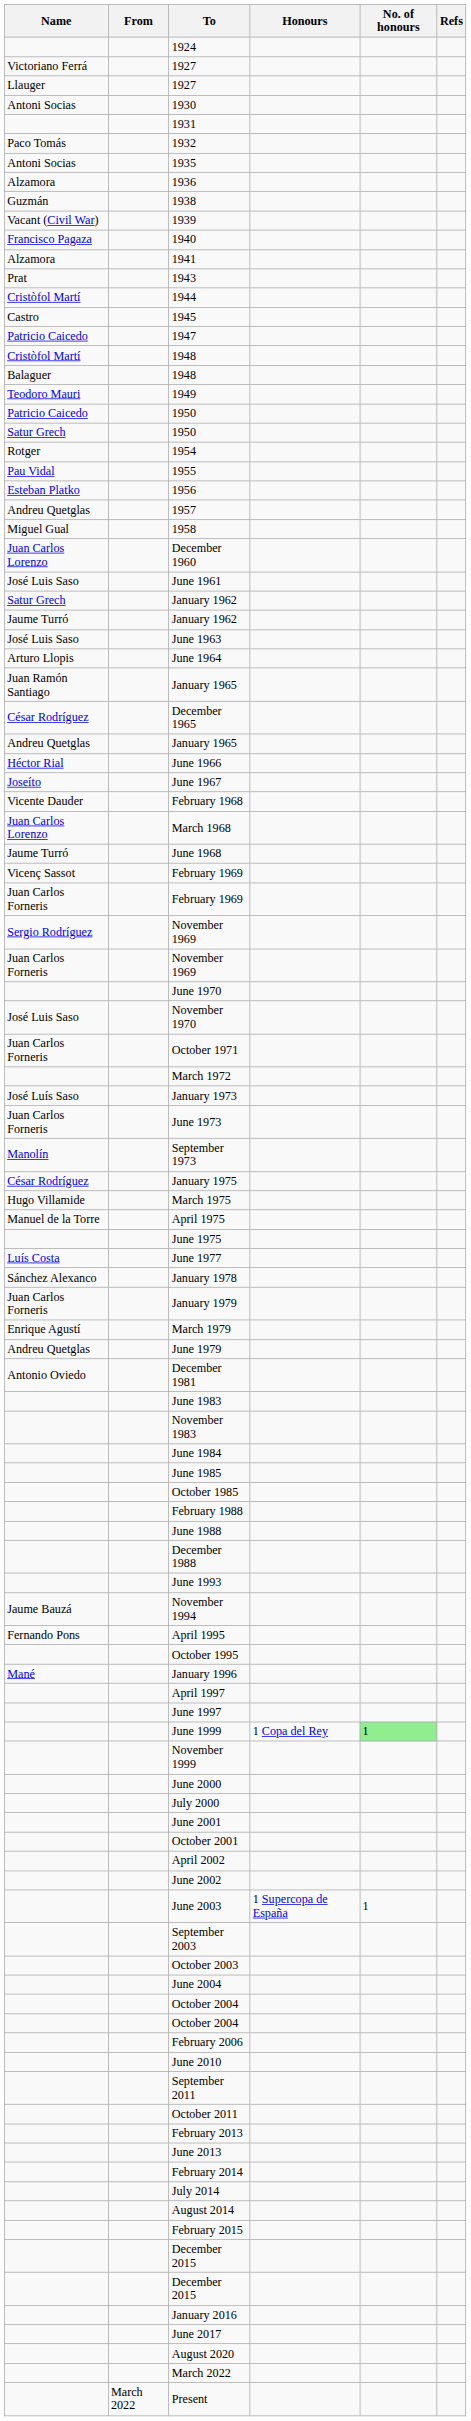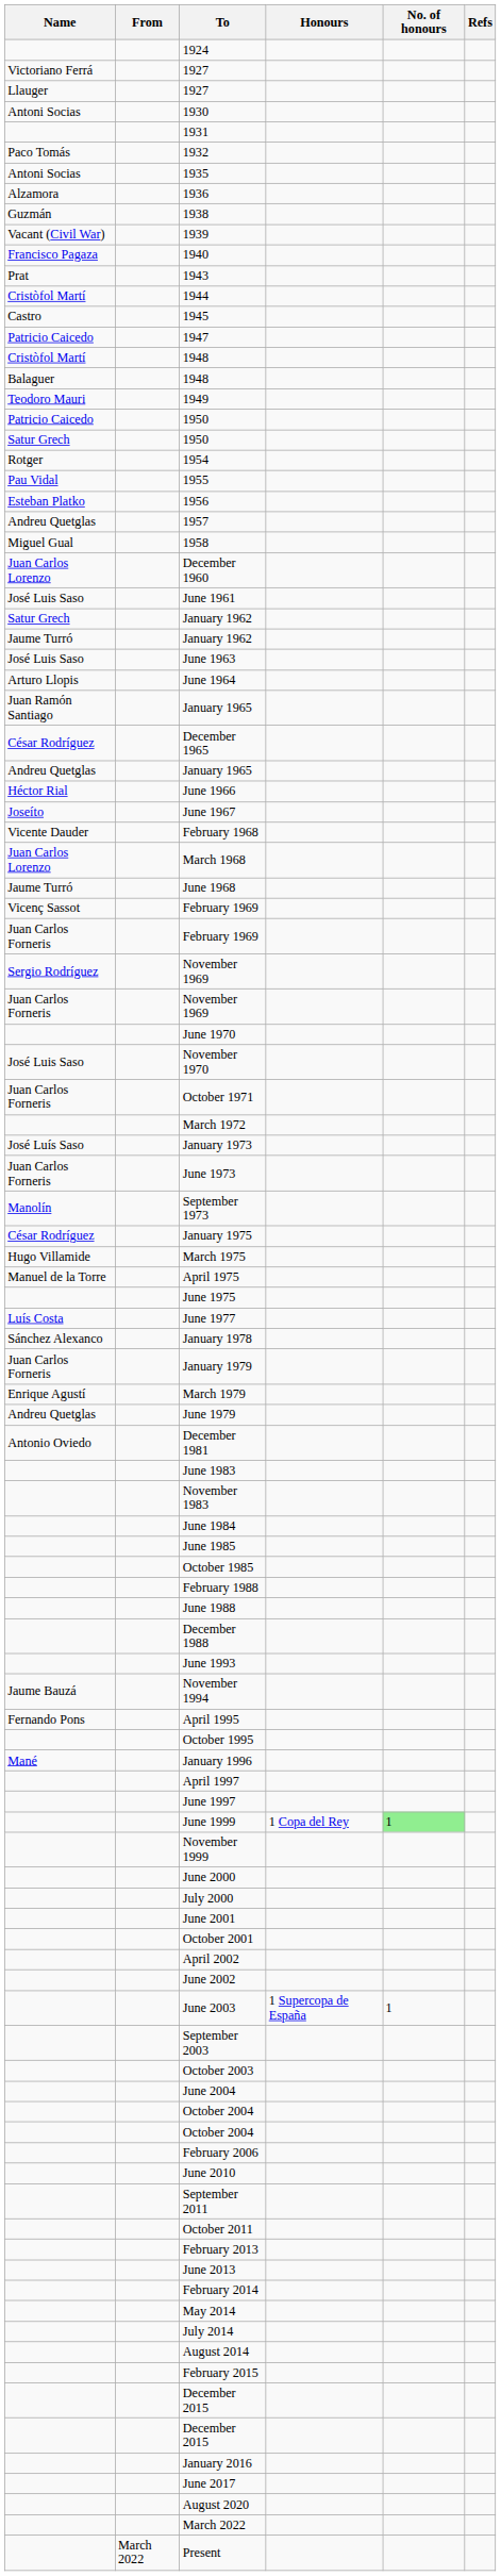- row: Alzamora | 1941
+ row: May 2014
